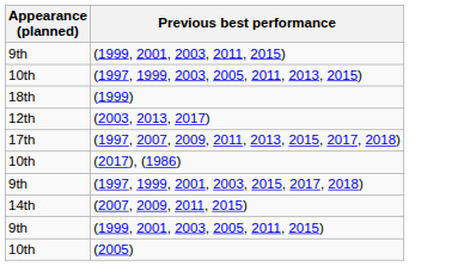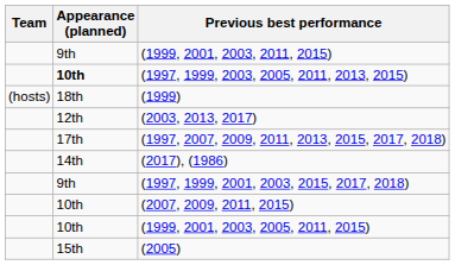+ column: Team | (hosts)
(1997, 1999, 2003, 2005, 2011, 2013, 2015) | Appearance (planned): normal -> bold
(2017), (1986) | Appearance (planned): 10th -> 14th
(2007, 2009, 2011, 2015) | Appearance (planned): 14th -> 10th
(1999, 2001, 2003, 2005, 2011, 2015) | Appearance (planned): 9th -> 10th
(2005) | Appearance (planned): 10th -> 15th
